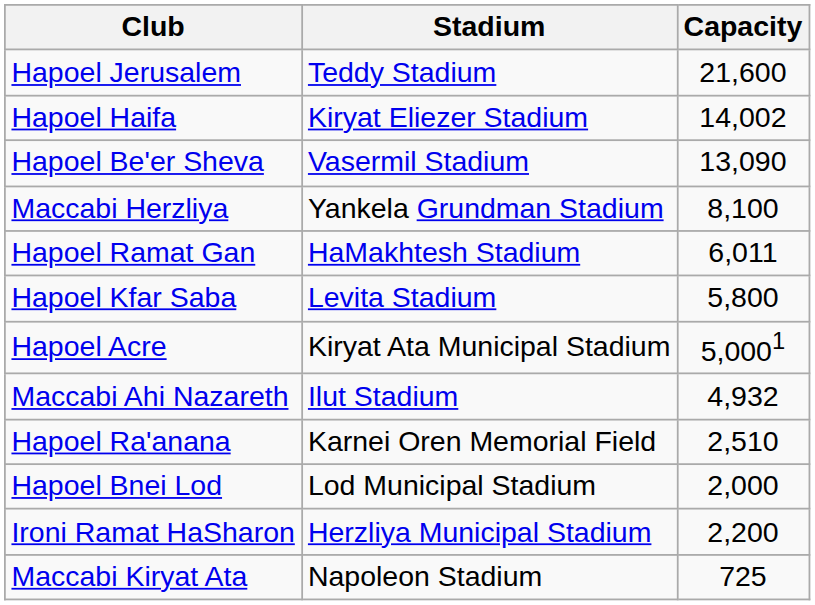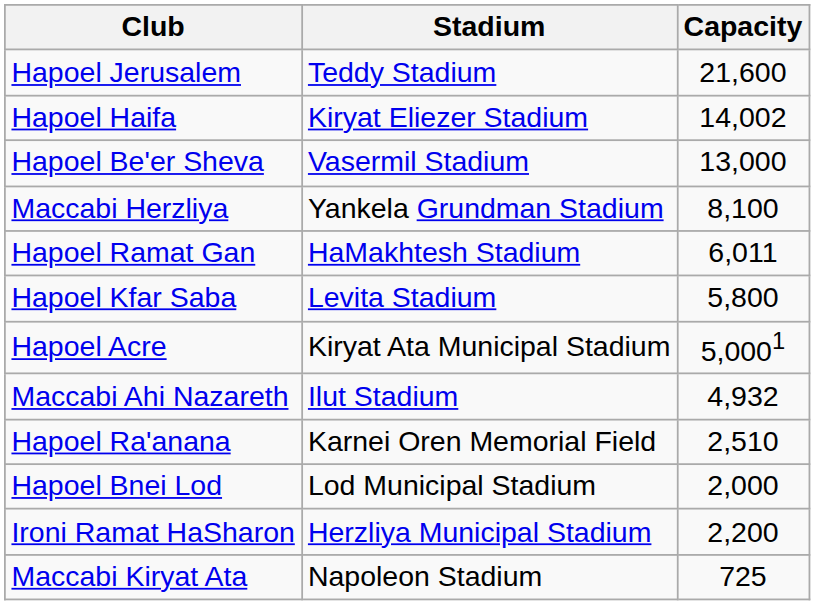Hapoel Be'er Sheva | Capacity: 13,090 -> 13,000
